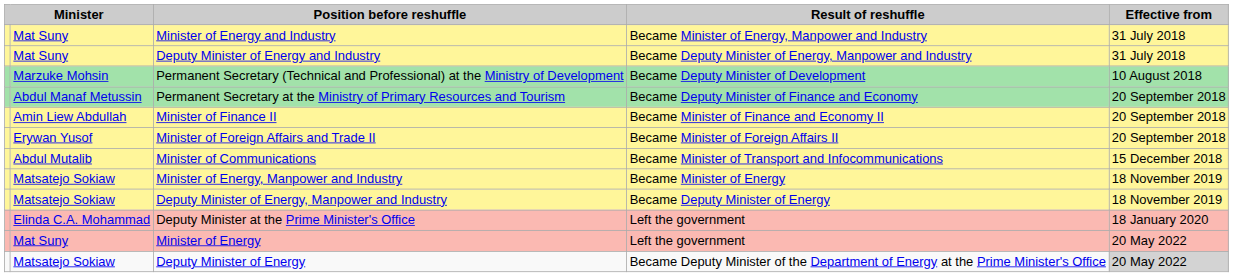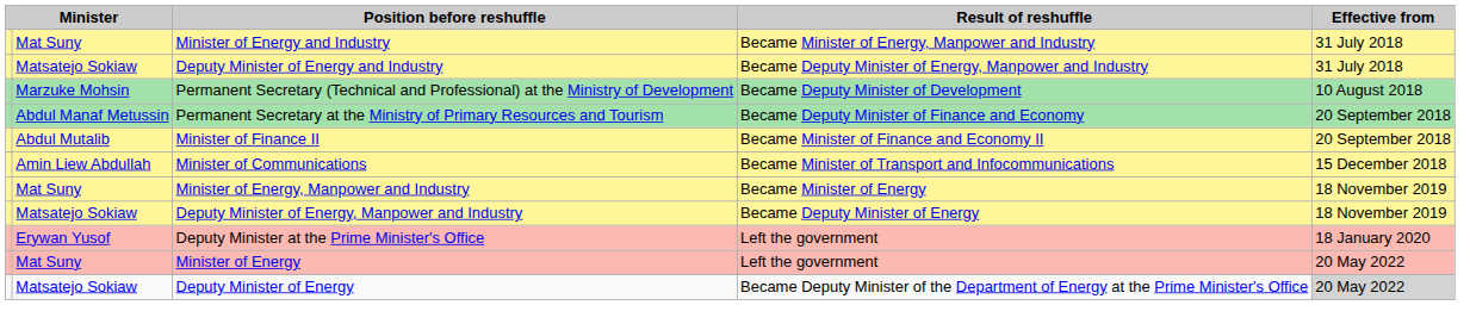Deputy Minister of Energy and Industry | column 2: Mat Suny -> Matsatejo Sokiaw
Minister of Finance II | column 2: Amin Liew Abdullah -> Abdul Mutalib
- row: Erywan Yusof | Minister of Foreign Affairs and Trade II | Became Minister of Foreign Affairs II | 20 September 2018
Minister of Communications | column 2: Abdul Mutalib -> Amin Liew Abdullah
Minister of Energy, Manpower and Industry | column 2: Matsatejo Sokiaw -> Mat Suny
Deputy Minister at the Prime Minister's Office | column 2: Elinda C.A. Mohammad -> Erywan Yusof
